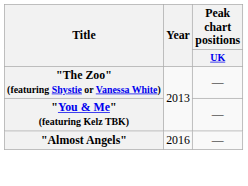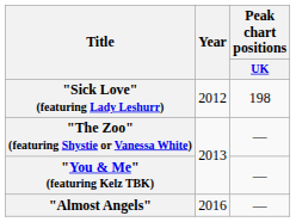+ row: "Sick Love" (featuring Lady Leshurr) | 2012 | 198
